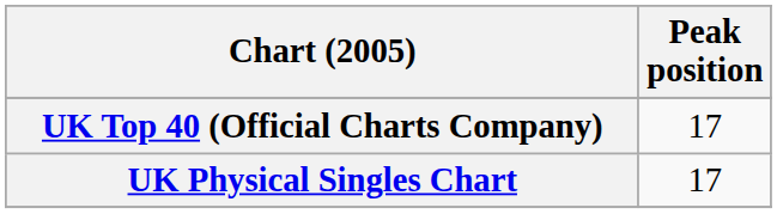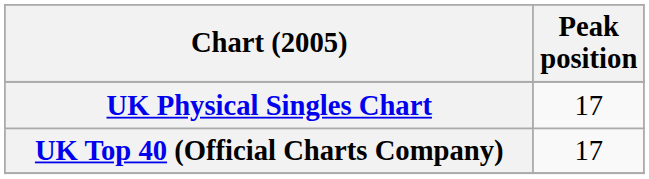rows swapped: UK Top 40 (Official Charts Company) <-> UK Physical Singles Chart
